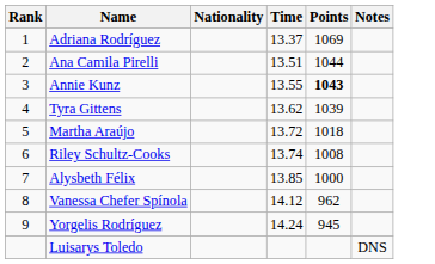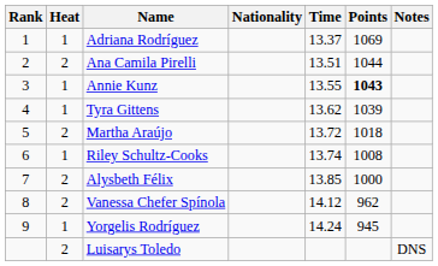+ column: Heat | 1 | 2 | 1 | 1 | 2 | 1 | 2 | 2 | 1 | 2
